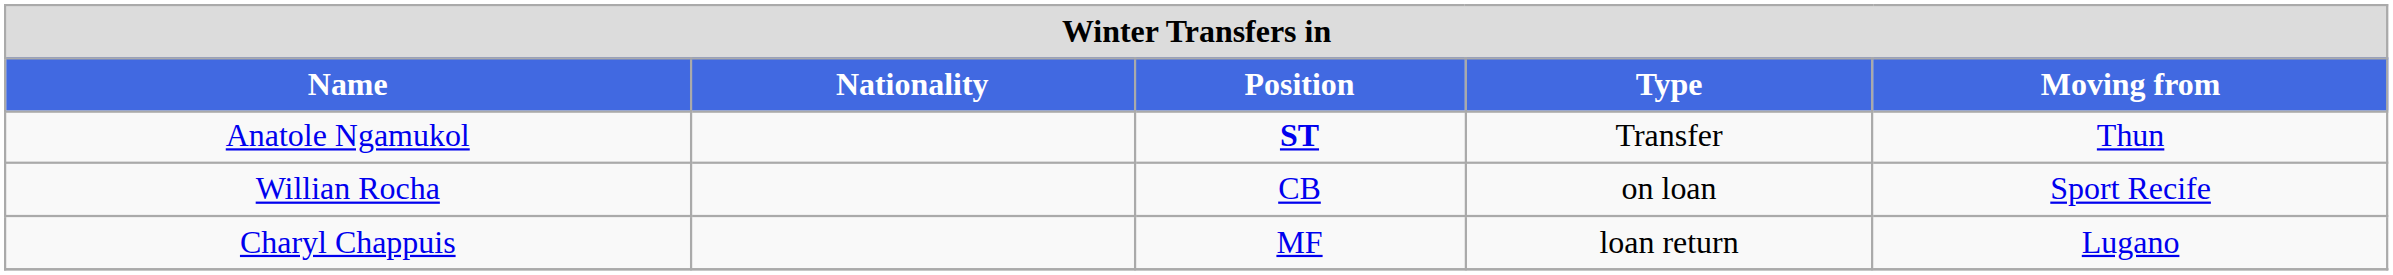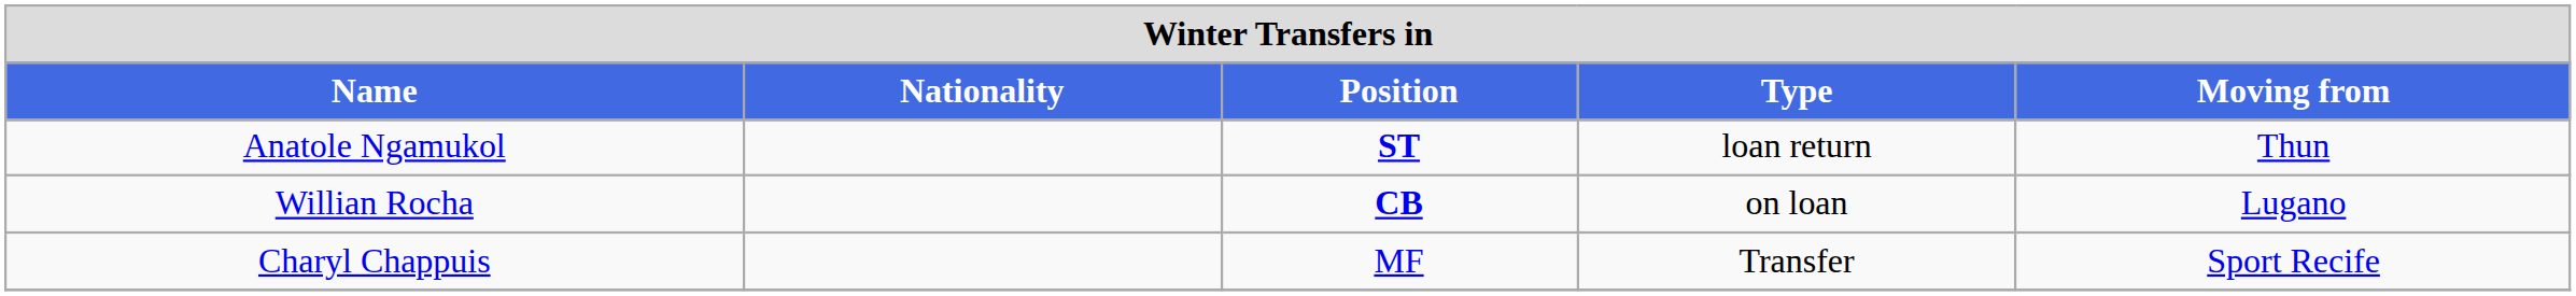Anatole Ngamukol | Type: Transfer -> loan return
Willian Rocha | Position: normal -> bold
Willian Rocha | Moving from: Sport Recife -> Lugano
Charyl Chappuis | Type: loan return -> Transfer
Charyl Chappuis | Moving from: Lugano -> Sport Recife
